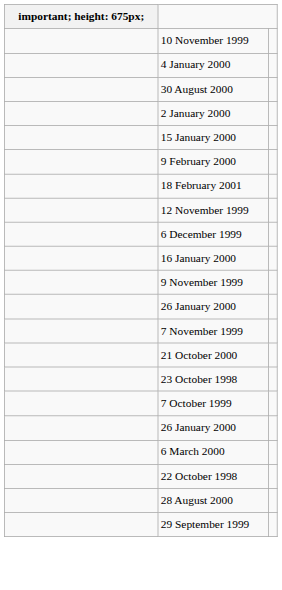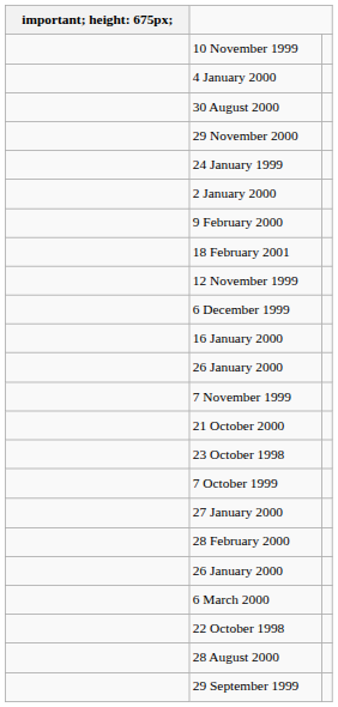+ row: 29 November 2000
+ row: 24 January 1999
- row: 15 January 2000
- row: 9 November 1999
+ row: 27 January 2000
+ row: 28 February 2000
